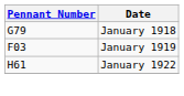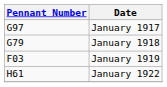+ row: G97 | January 1917
